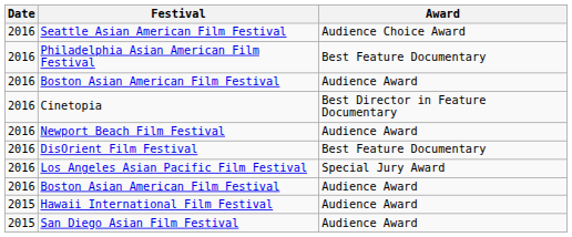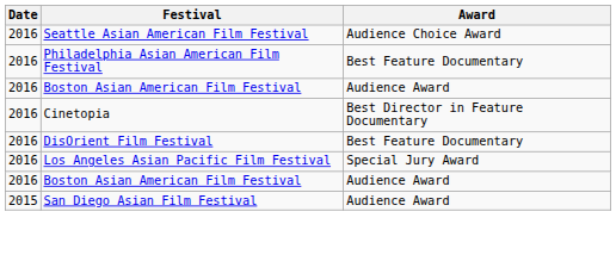- row: 2016 | Newport Beach Film Festival | Audience Award
- row: 2015 | Hawaii International Film Festival | Audience Award
